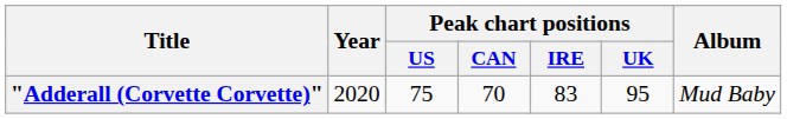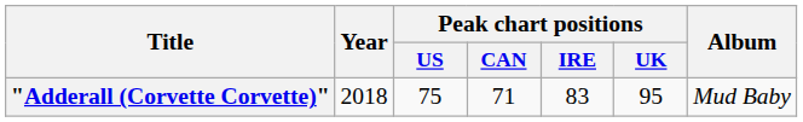"Adderall (Corvette Corvette)" | Year: 2020 -> 2018
"Adderall (Corvette Corvette)" | Peak chart positions / CAN: 70 -> 71
